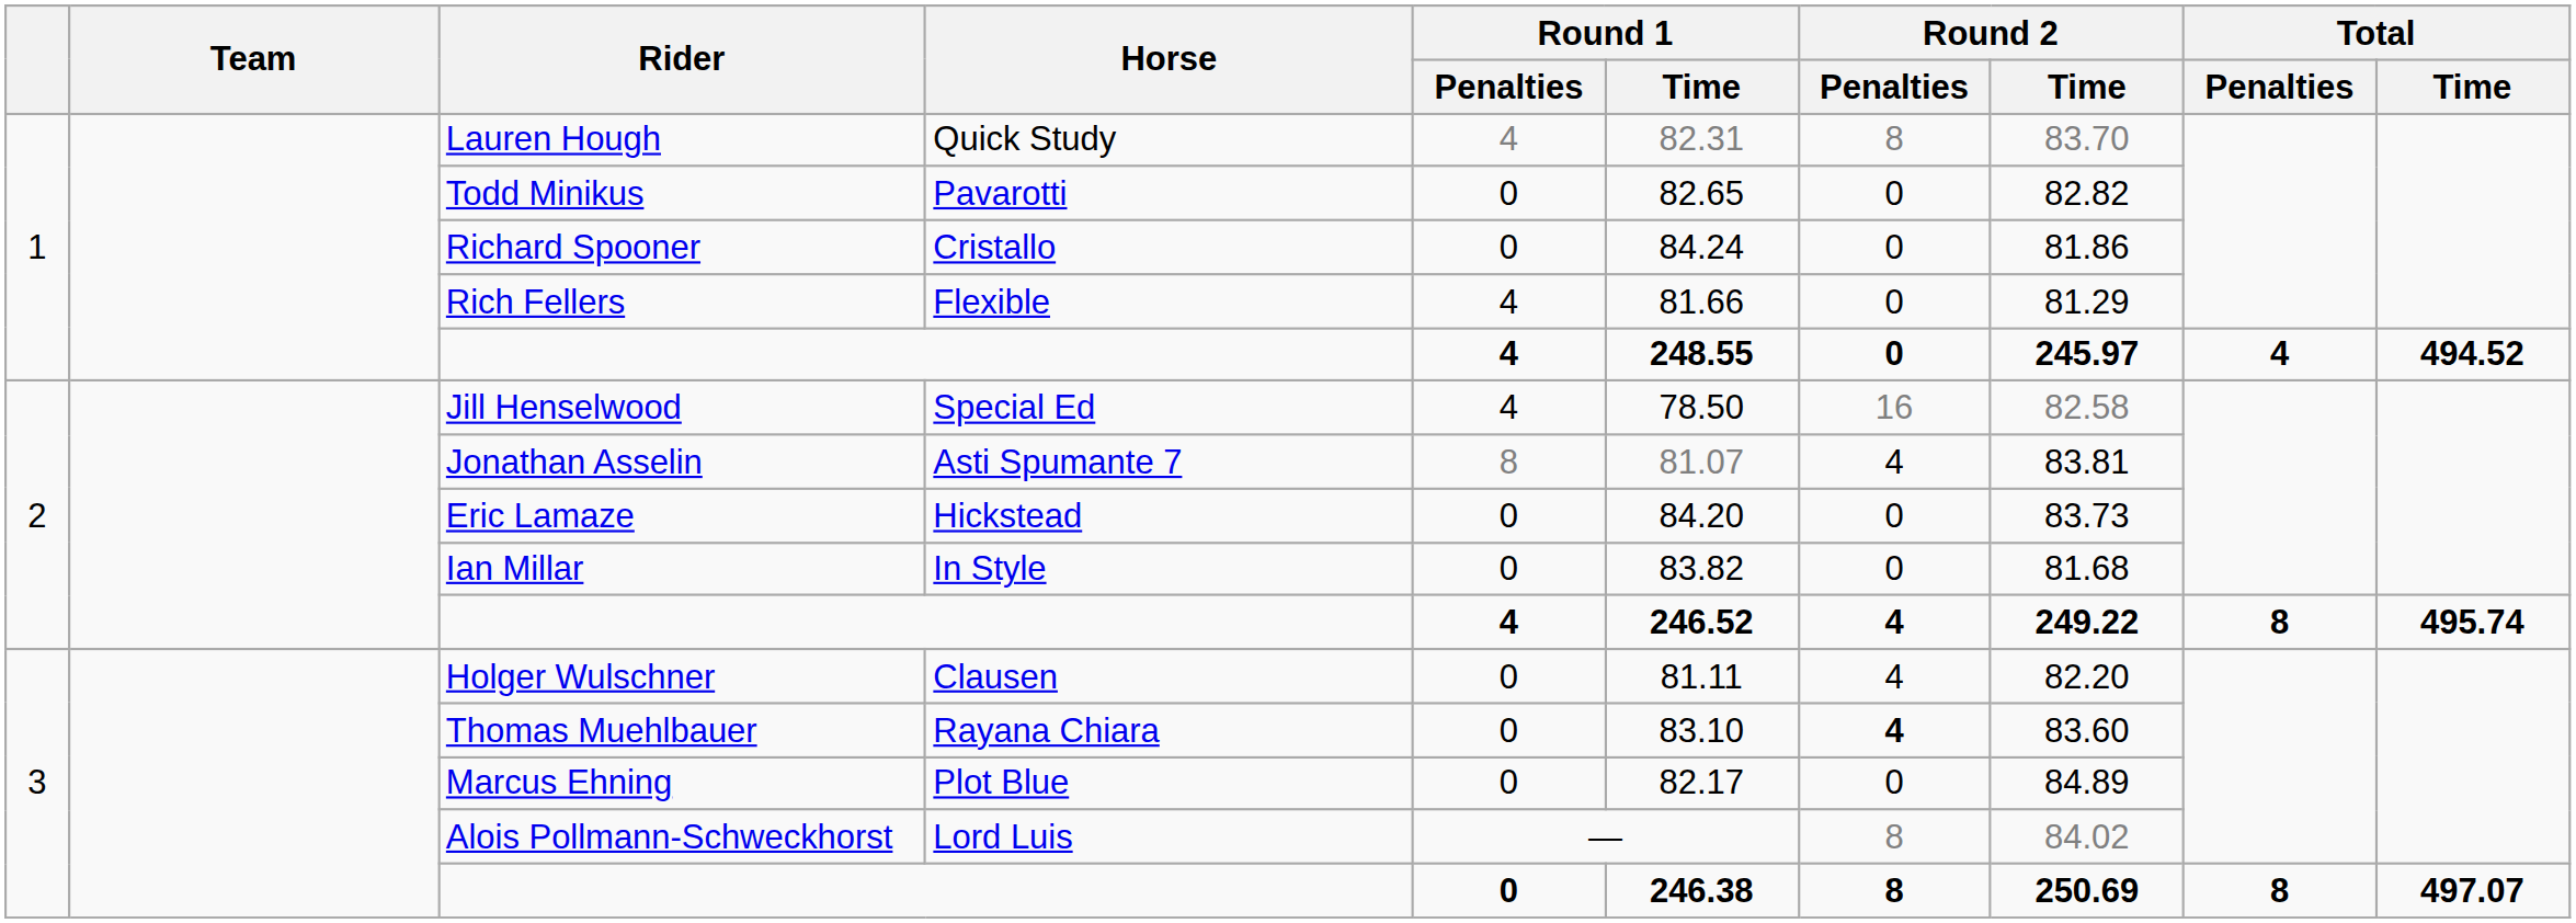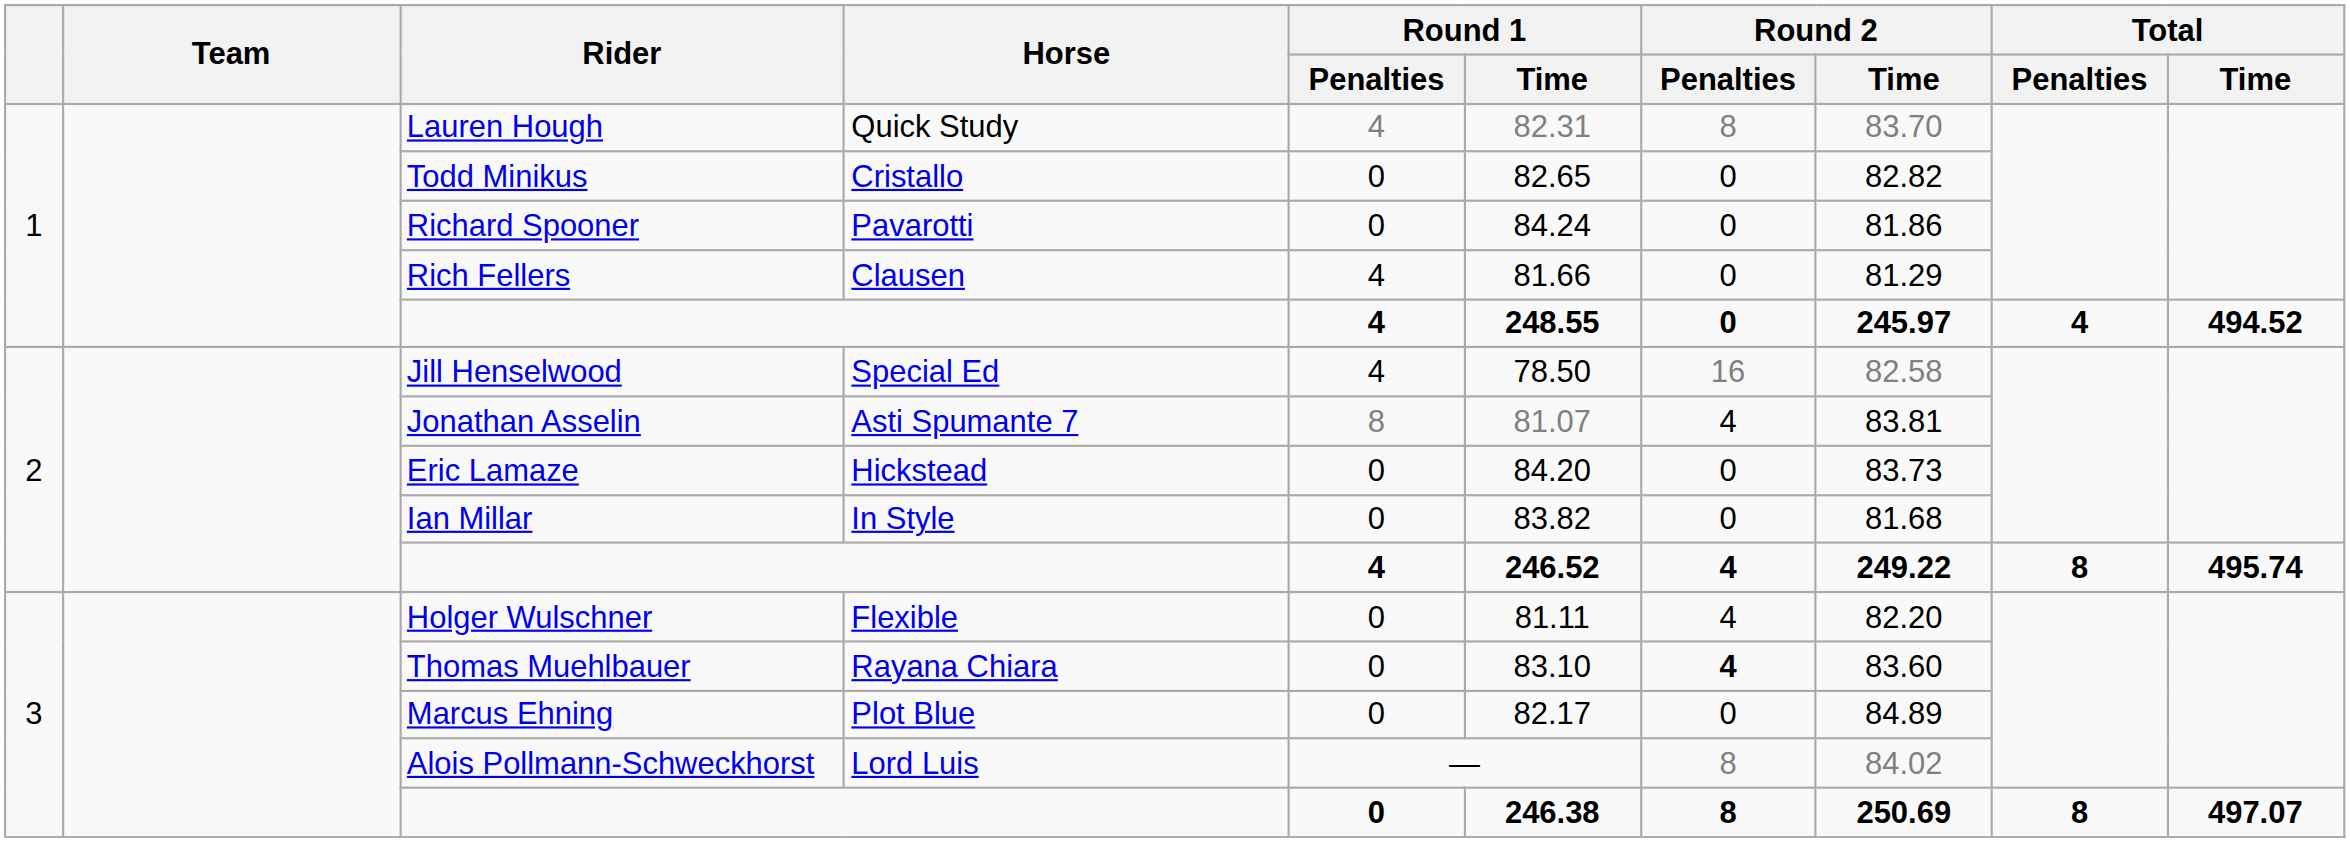Todd Minikus | Horse: Pavarotti -> Cristallo
Richard Spooner | Horse: Cristallo -> Pavarotti
Rich Fellers | Horse: Flexible -> Clausen
Holger Wulschner | Horse: Clausen -> Flexible
